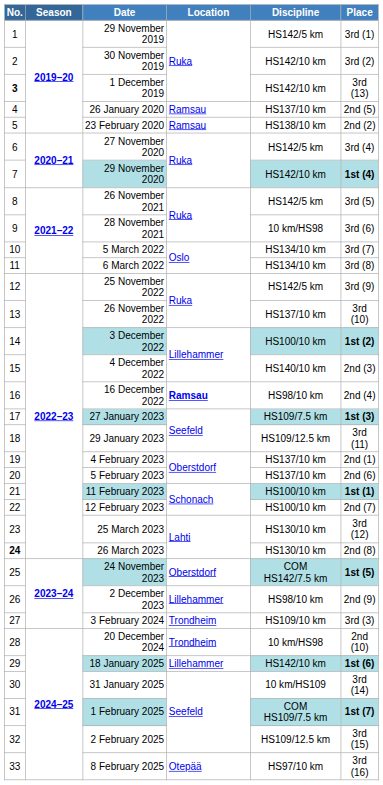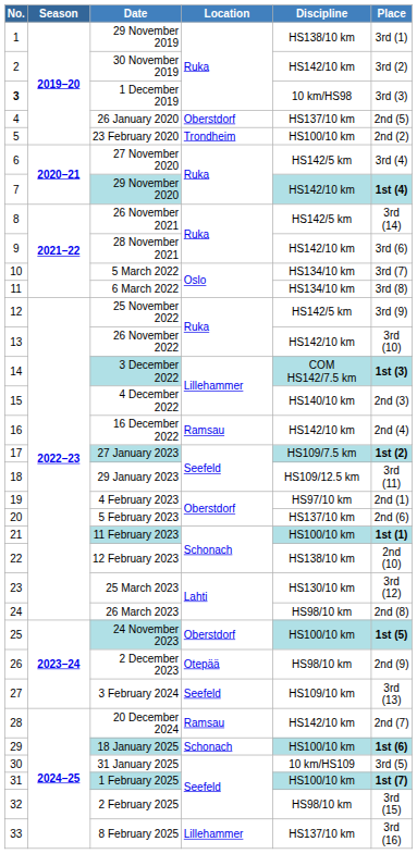29 November 2019 | Discipline: HS142/5 km -> HS138/10 km
1 December 2019 | Discipline: HS142/10 km -> 10 km/HS98
1 December 2019 | Place: 3rd (13) -> 3rd (3)
26 January 2020 | Location: Ramsau -> Oberstdorf
23 February 2020 | Location: Ramsau -> Trondheim
23 February 2020 | Discipline: HS138/10 km -> HS100/10 km
26 November 2021 | Place: 3rd (5) -> 3rd (14)
28 November 2021 | Discipline: 10 km/HS98 -> HS142/10 km
26 November 2022 | Discipline: HS137/10 km -> HS142/10 km
3 December 2022 | Discipline: HS100/10 km -> COM HS142/7.5 km
3 December 2022 | Place: 1st (2) -> 1st (3)
16 December 2022 | Location: bold -> normal
16 December 2022 | Discipline: HS98/10 km -> HS142/10 km
27 January 2023 | Place: 1st (3) -> 1st (2)
4 February 2023 | Discipline: HS137/10 km -> HS97/10 km
12 February 2023 | Discipline: HS100/10 km -> HS138/10 km
12 February 2023 | Place: 2nd (7) -> 2nd (10)
26 March 2023 | No.: bold -> normal
26 March 2023 | Discipline: HS130/10 km -> HS98/10 km
24 November 2023 | Discipline: COM HS142/7.5 km -> HS100/10 km
2 December 2023 | Location: Lillehammer -> Otepää
3 February 2024 | Location: Trondheim -> Seefeld
3 February 2024 | Place: 3rd (3) -> 3rd (13)
20 December 2024 | Location: Trondheim -> Ramsau
20 December 2024 | Discipline: 10 km/HS98 -> HS142/10 km
20 December 2024 | Place: 2nd (10) -> 2nd (7)
18 January 2025 | Location: Lillehammer -> Schonach
18 January 2025 | Discipline: HS142/10 km -> HS100/10 km
31 January 2025 | Place: 3rd (14) -> 3rd (5)
1 February 2025 | Discipline: COM HS109/7.5 km -> HS100/10 km
2 February 2025 | Discipline: HS109/12.5 km -> HS98/10 km
8 February 2025 | Location: Otepää -> Lillehammer
8 February 2025 | Discipline: HS97/10 km -> HS137/10 km
